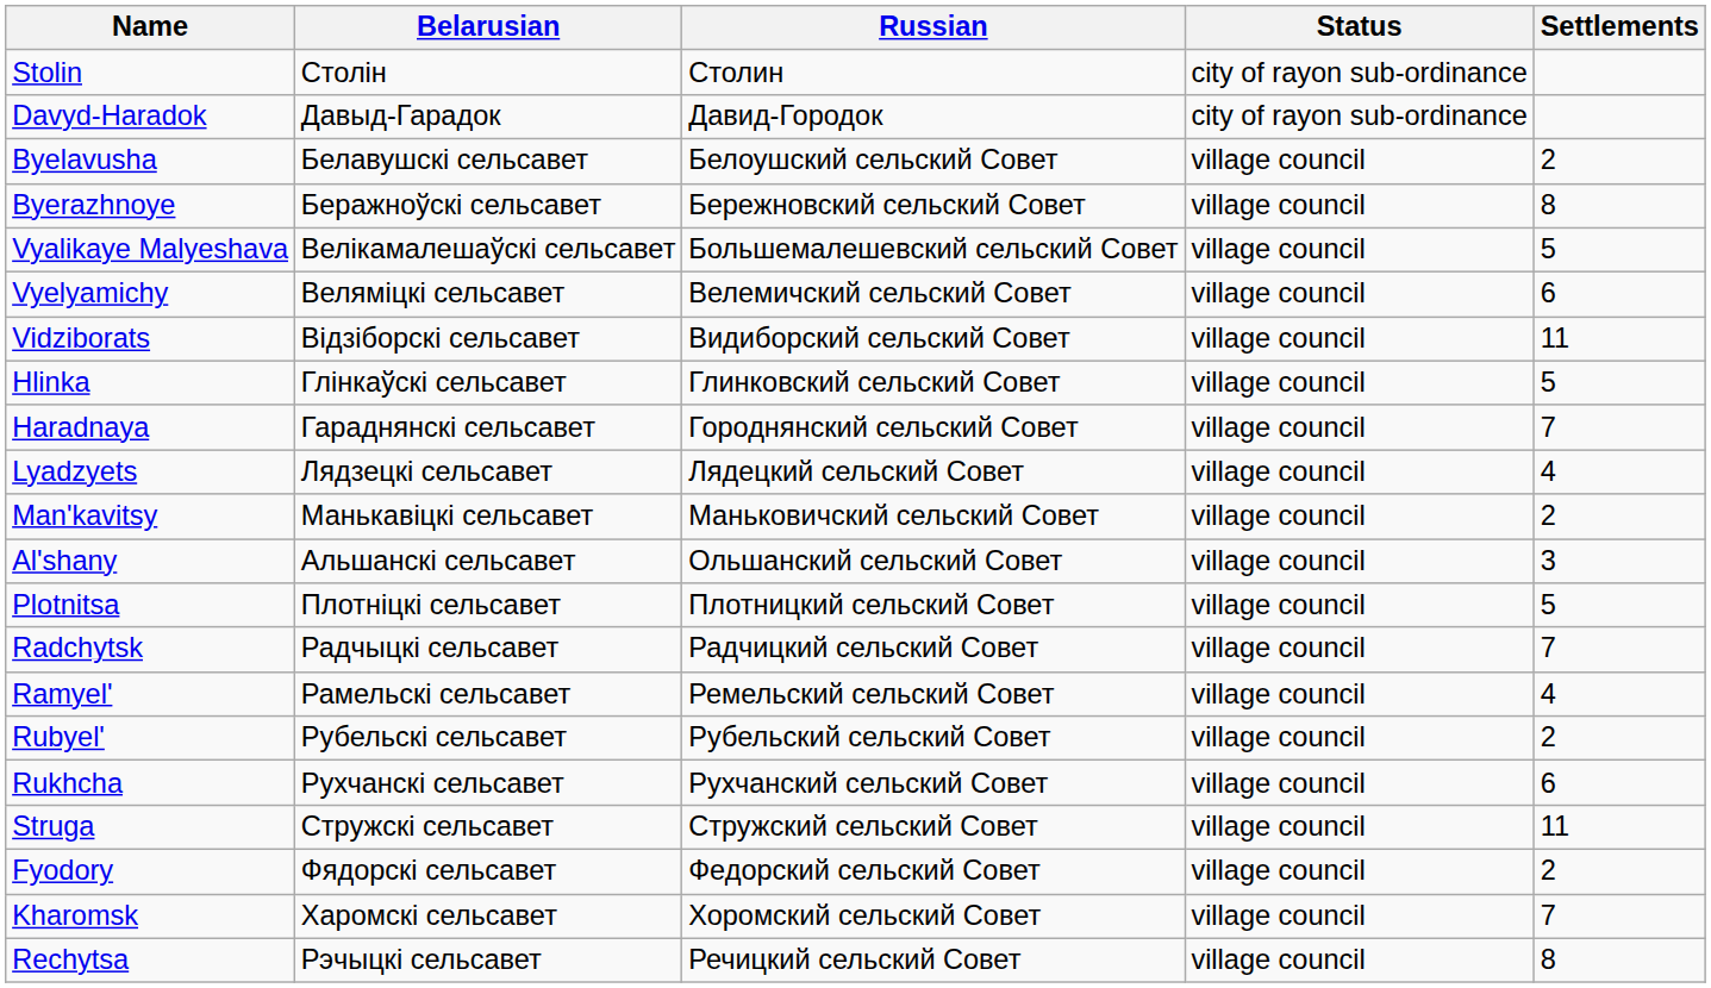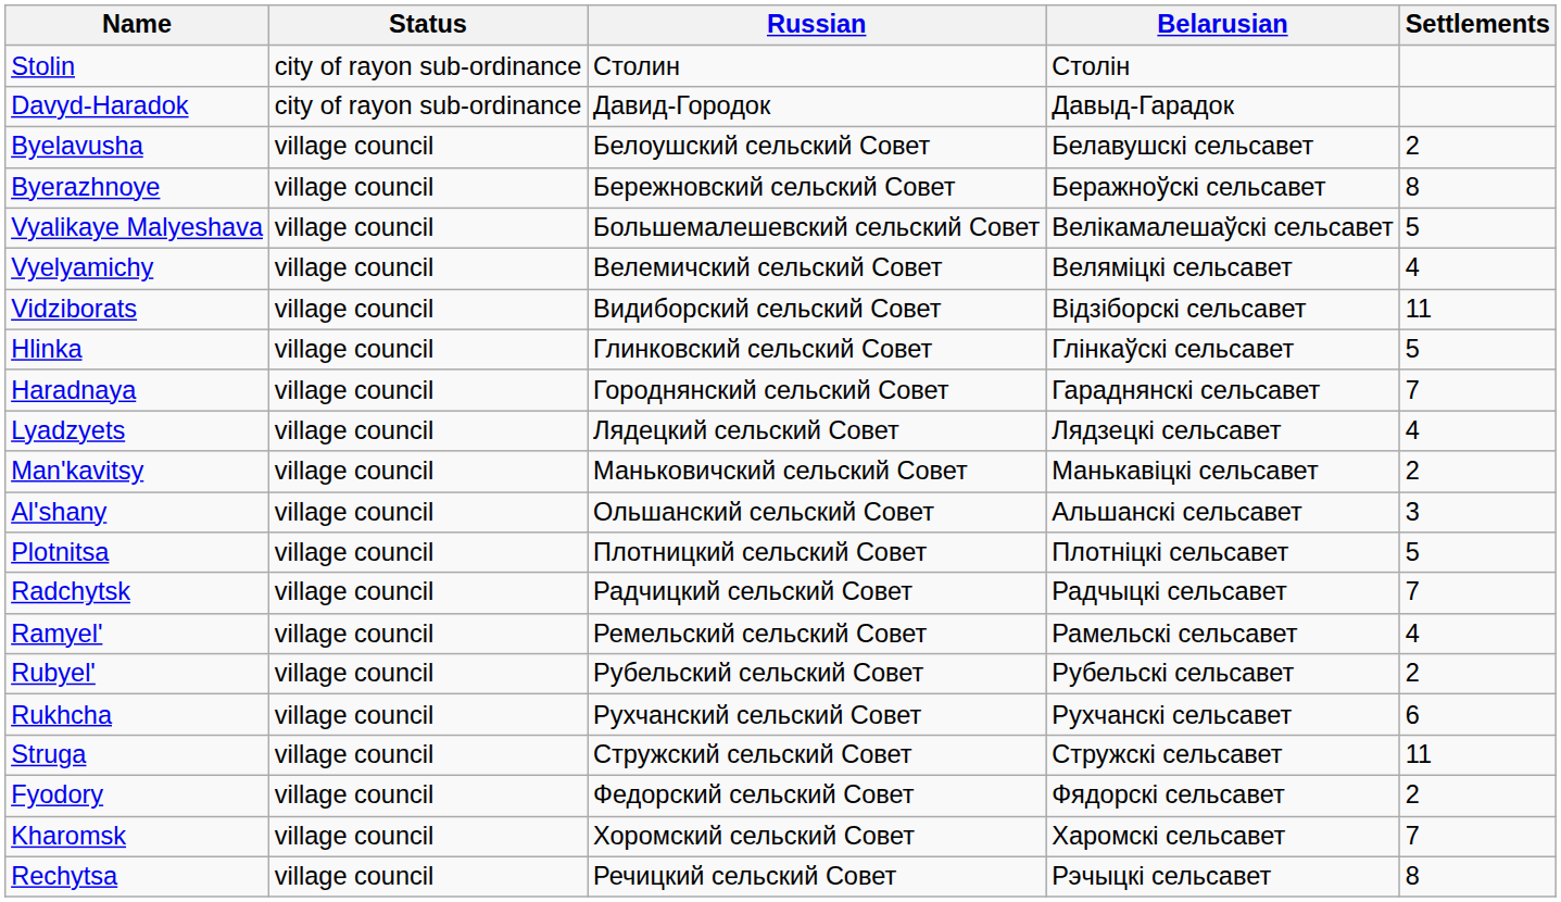columns swapped: Belarusian <-> Status
Vyelyamichy | Settlements: 6 -> 4
